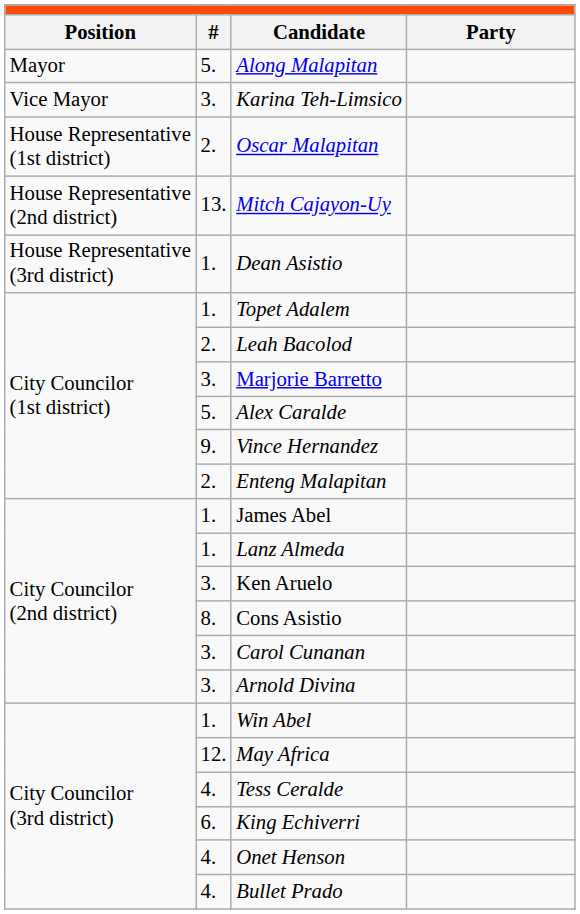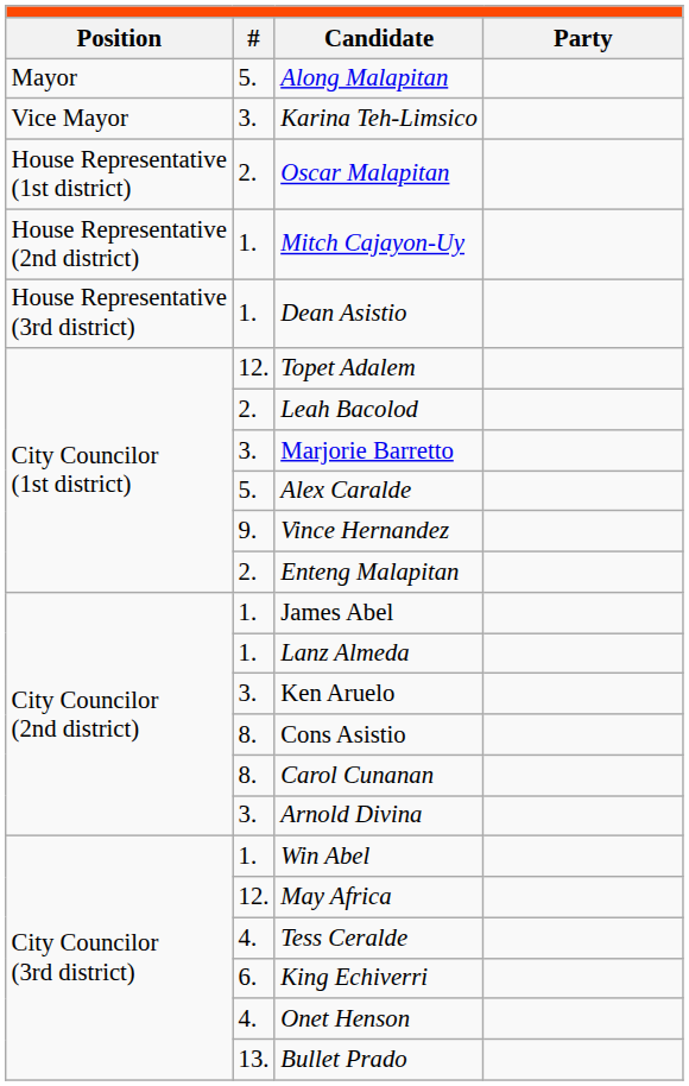Mitch Cajayon-Uy | column 2: 13. -> 1.
Topet Adalem | column 2: 1. -> 12.
Carol Cunanan | column 2: 3. -> 8.
Bullet Prado | column 2: 4. -> 13.
